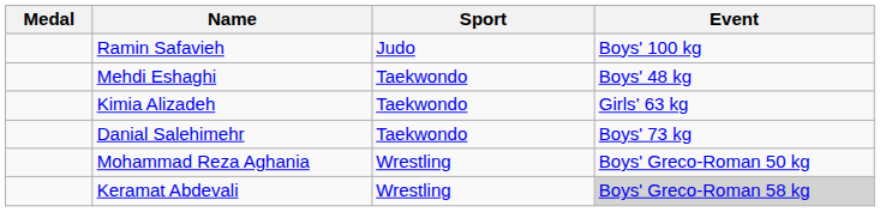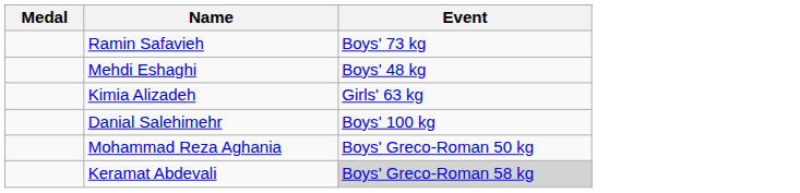- column: Sport | Judo | Taekwondo | Taekwondo | Taekwondo | Wrestling | Wrestling
Ramin Safavieh | Event: Boys' 100 kg -> Boys' 73 kg
Danial Salehimehr | Event: Boys' 73 kg -> Boys' 100 kg
